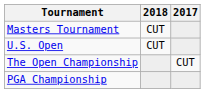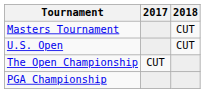columns swapped: 2017 <-> 2018
